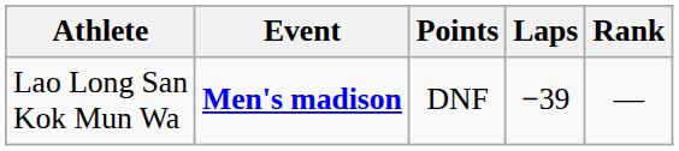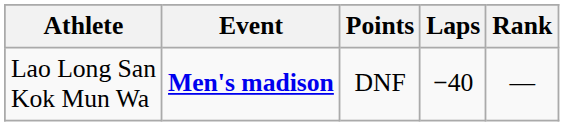Lao Long San Kok Mun Wa | Laps: −39 -> −40
